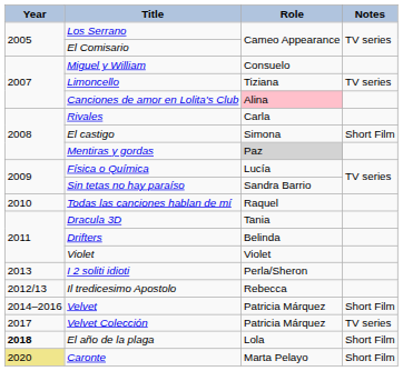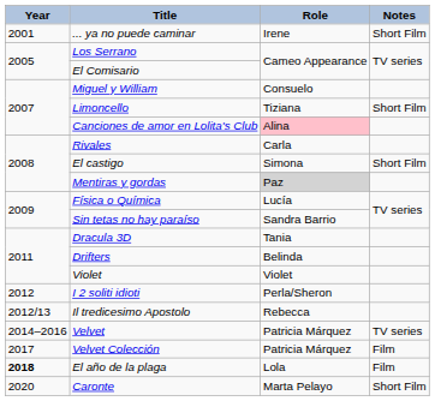+ row: 2001 | ... ya no puede caminar | Irene | Short Film
Limoncello | Notes: TV series -> Short Film
- row: 2010 | Todas las canciones hablan de mí | Raquel
I 2 soliti idioti | Year: 2013 -> 2012
Velvet | Notes: Short Film -> TV series
Velvet Colección | Notes: TV series -> Film
El año de la plaga | Notes: Short Film -> Film
Caronte | Year: khaki background -> no background
